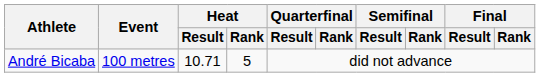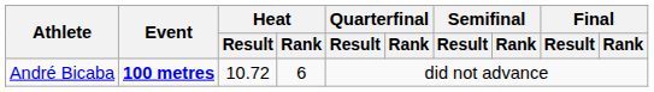André Bicaba | Event: normal -> bold
André Bicaba | Heat / Result: 10.71 -> 10.72
André Bicaba | Heat / Rank: 5 -> 6
